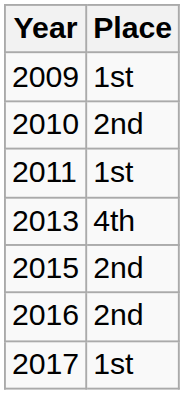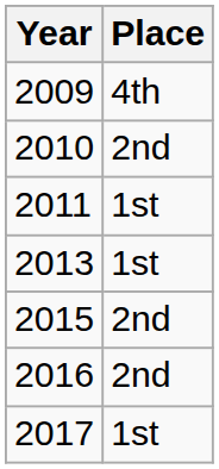2009 | Place: 1st -> 4th
2013 | Place: 4th -> 1st
